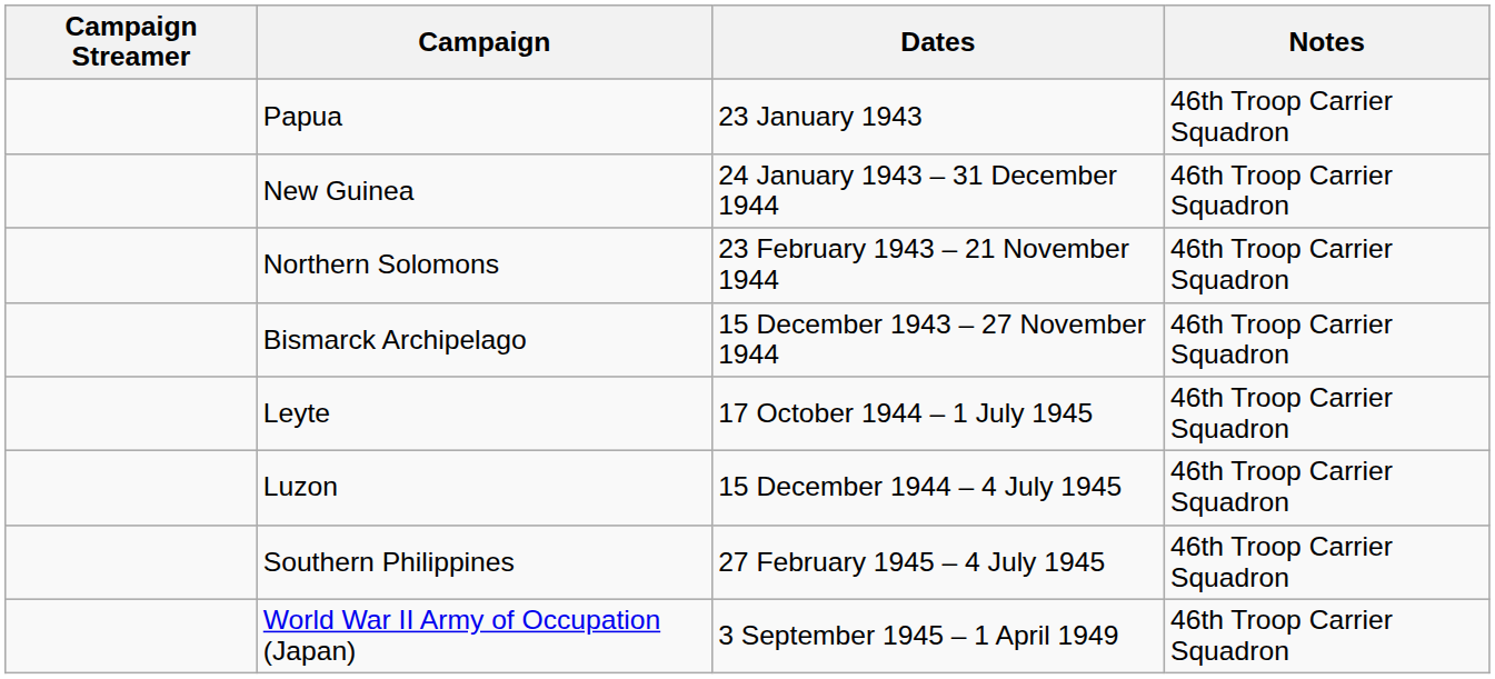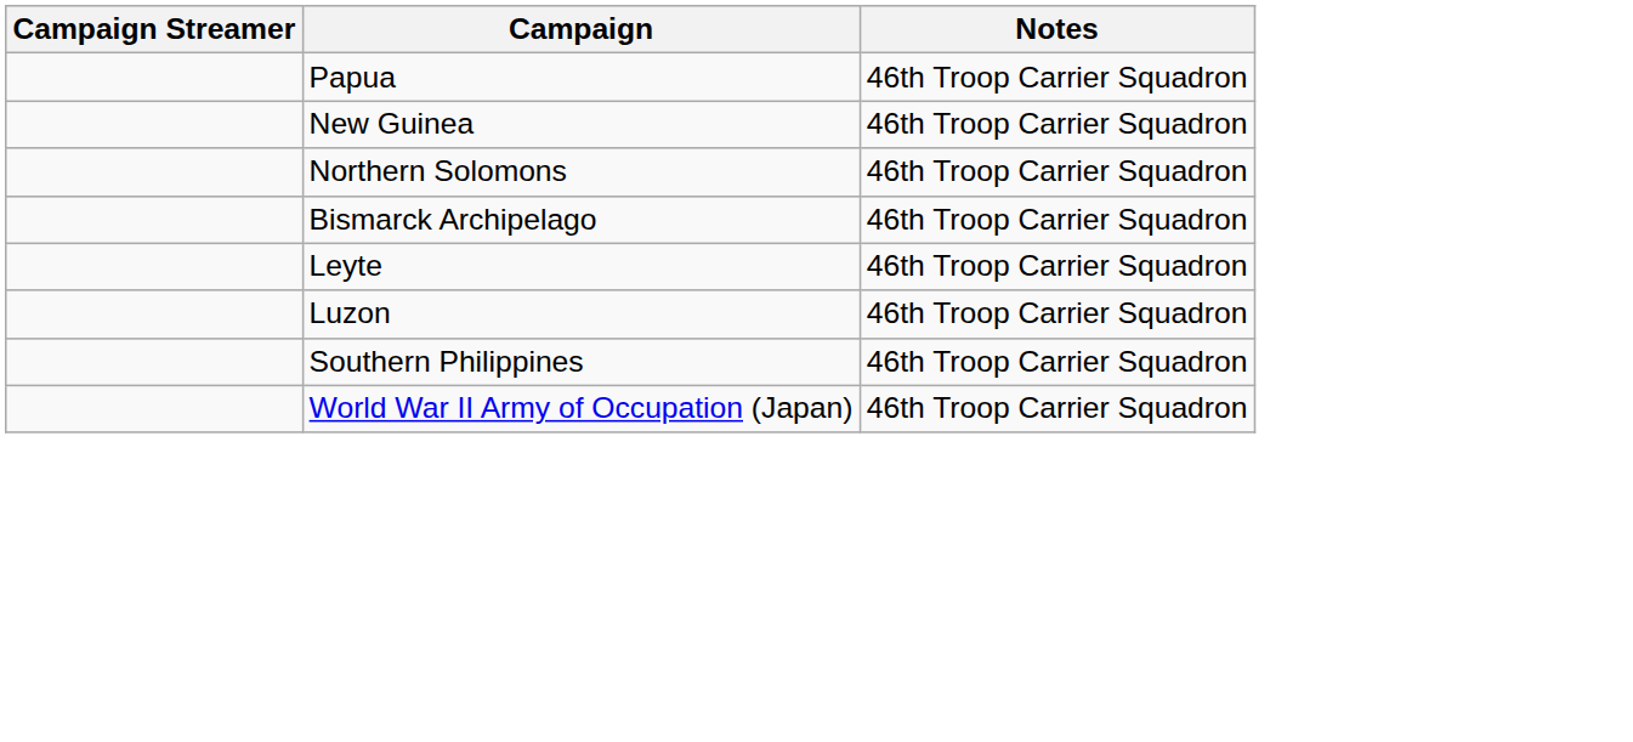- column: Dates | 23 January 1943 | 24 January 1943 – 31 December 1944 | 23 February 1943 – 21 November 1944 | 15 December 1943 – 27 November 1944 | 17 October 1944 – 1 July 1945 | 15 December 1944 – 4 July 1945 | 27 February 1945 – 4 July 1945 | 3 September 1945 – 1 April 1949
